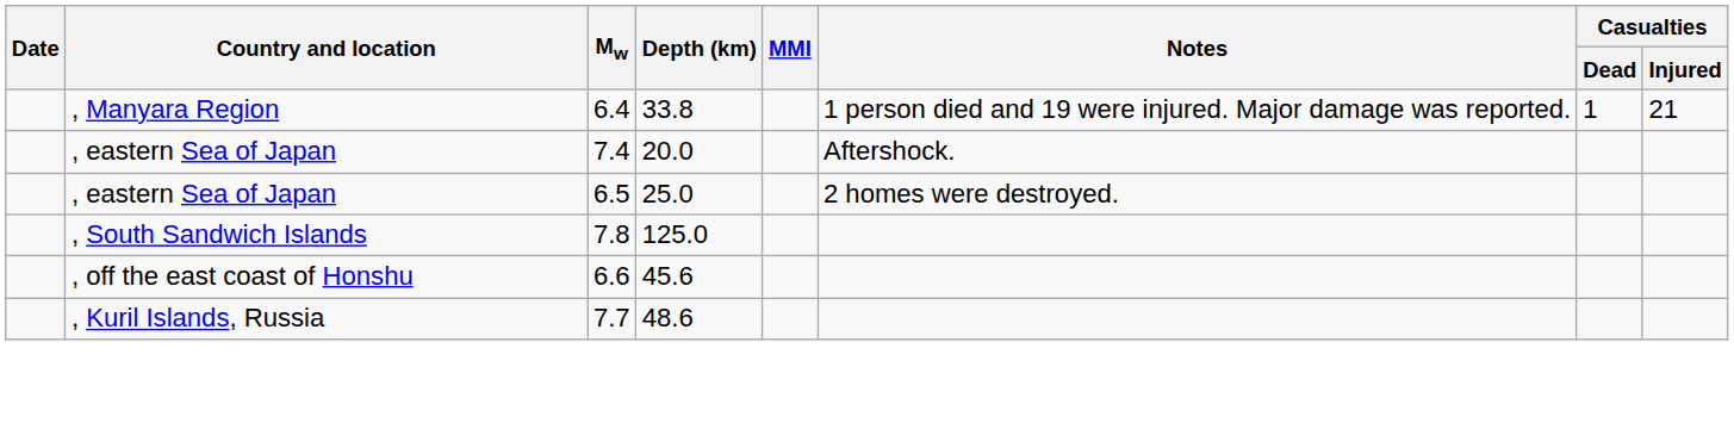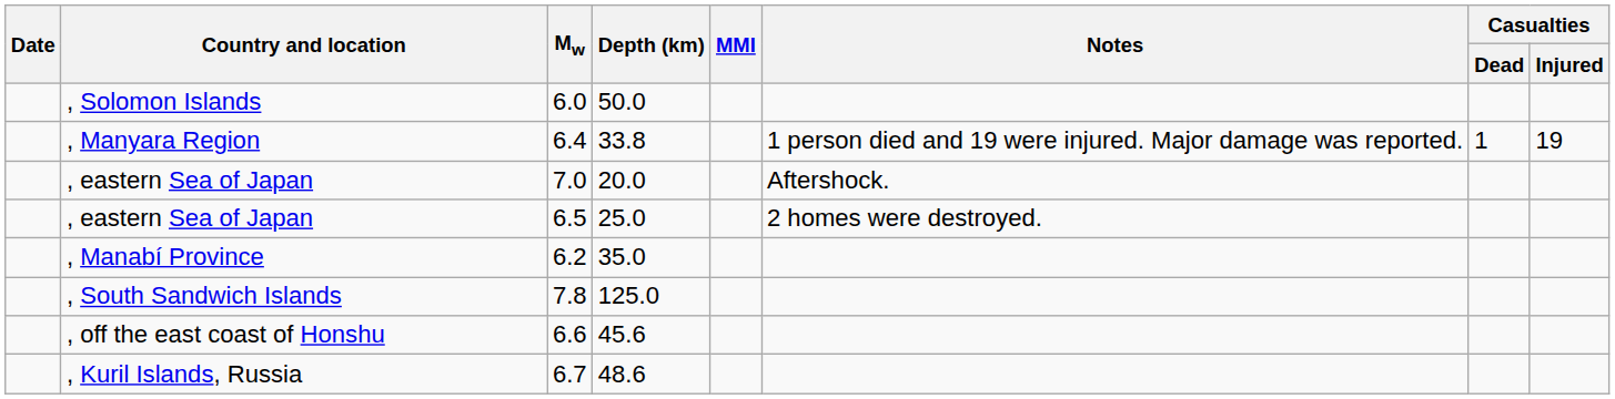+ row: , Solomon Islands | 6.0 | 50.0
33.8 | Casualties / Injured: 21 -> 19
20.0 | Mw: 7.4 -> 7.0
+ row: , Manabí Province | 6.2 | 35.0
48.6 | Mw: 7.7 -> 6.7
